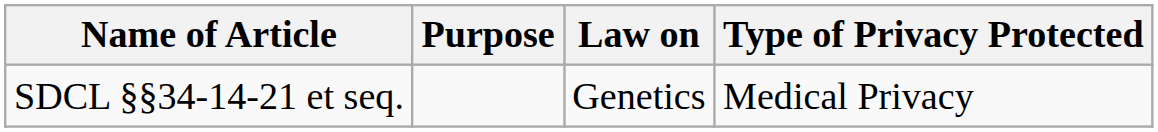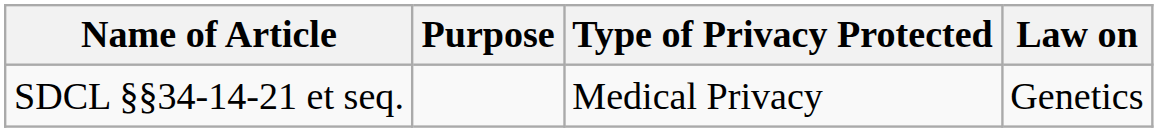columns swapped: Type of Privacy Protected <-> Law on
